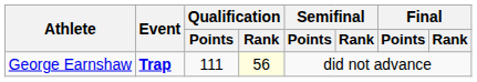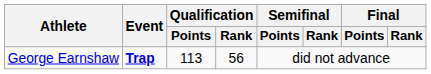George Earnshaw | Qualification / Points: 111 -> 113
George Earnshaw | Qualification / Rank: lightyellow background -> no background
